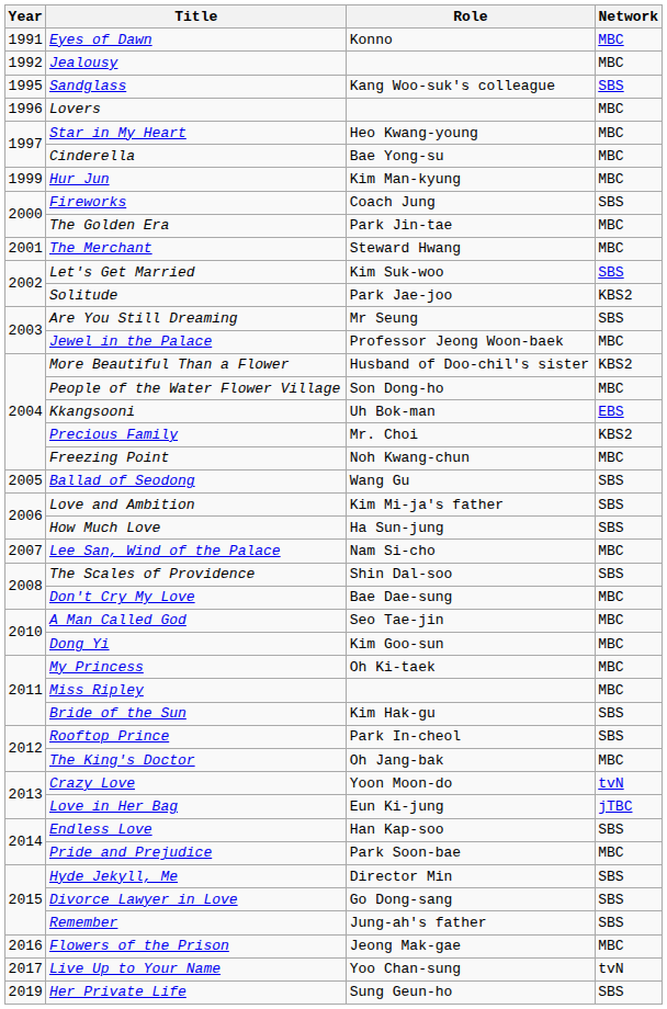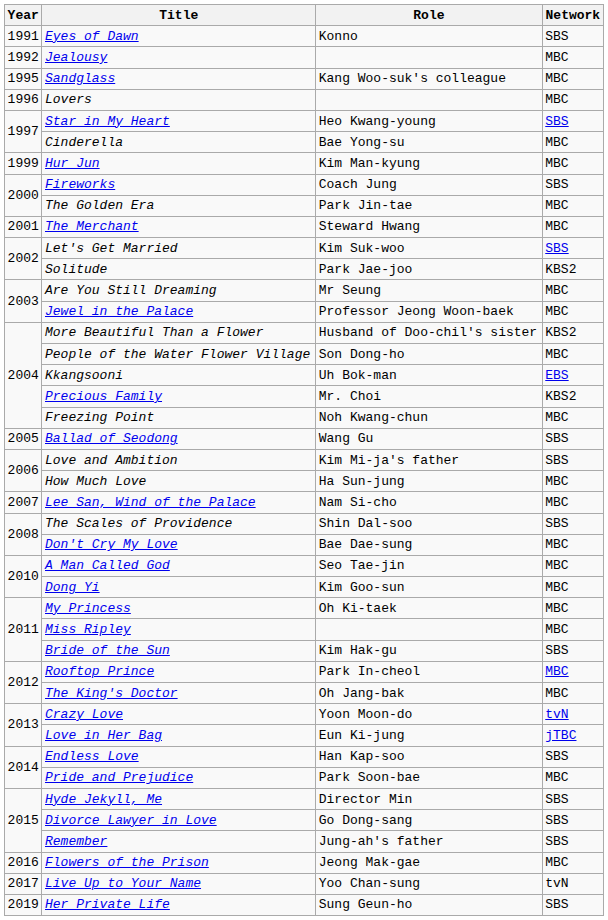Eyes of Dawn | Network: MBC -> SBS
Sandglass | Network: SBS -> MBC
Star in My Heart | Network: MBC -> SBS
Are You Still Dreaming | Network: SBS -> MBC
How Much Love | Network: SBS -> MBC
Rooftop Prince | Network: SBS -> MBC
